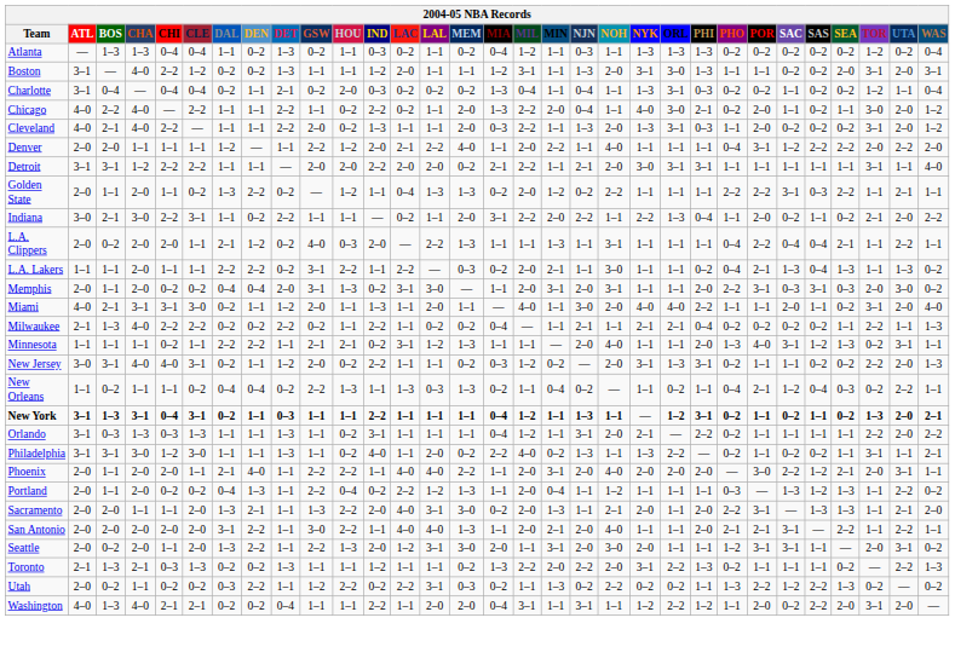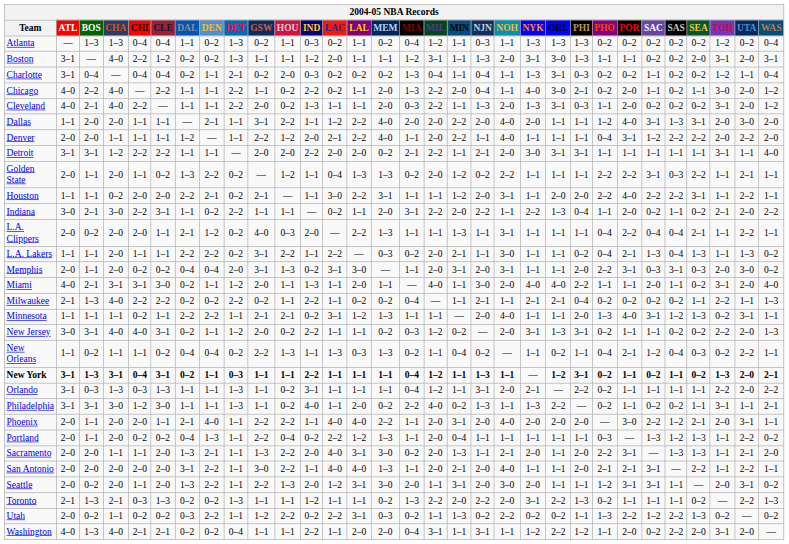+ row: Dallas | 1–1 | 2–0 | 2–0 | 1–1 | 1–1 | — | 2–1 | 1–1 | 3–1 | 2–2 | 1–1 | 1–2 | 2–2 | 4–0 | 2–0 | 2–0 | 2–2 | 2–0 | 4–0 | 2–0 | 1–1 | 1–1 | 1–2 | 4–0 | 3–1 | 1–3 | 3–1 | 2–0 | 3–0 | 2–0
+ row: Houston | 1–1 | 1–1 | 0–2 | 2–0 | 2–0 | 2–2 | 2–1 | 0–2 | 2–1 | — | 1–1 | 3–0 | 2–2 | 3–1 | 1–1 | 1–1 | 1–2 | 2–0 | 3–1 | 1–1 | 2–0 | 2–0 | 2–2 | 4–0 | 2–2 | 2–2 | 3–1 | 1–1 | 2–2 | 1–1
Portland | NOH: 1–2 -> 1–1
